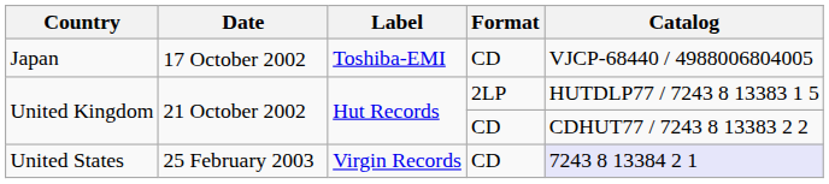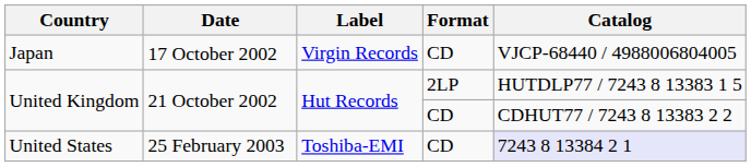Japan | Label: Toshiba-EMI -> Virgin Records
United States | Label: Virgin Records -> Toshiba-EMI
